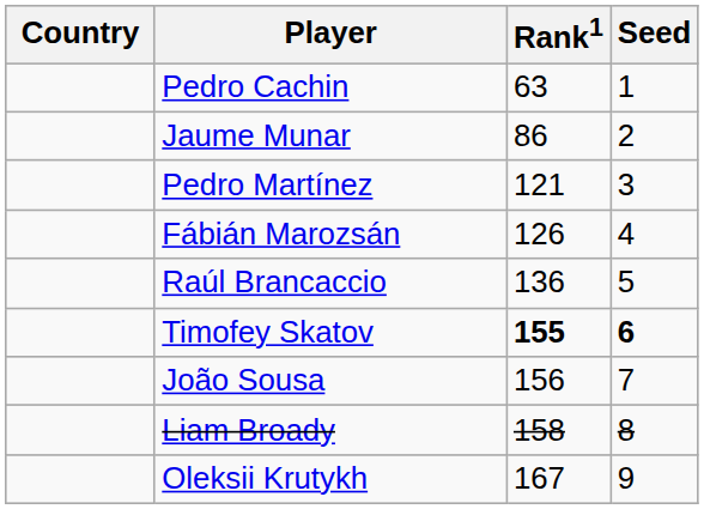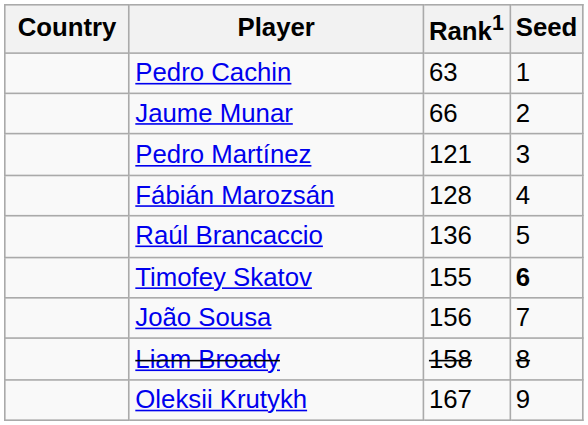Jaume Munar | Rank1: 86 -> 66
Fábián Marozsán | Rank1: 126 -> 128
Timofey Skatov | Rank1: bold -> normal
